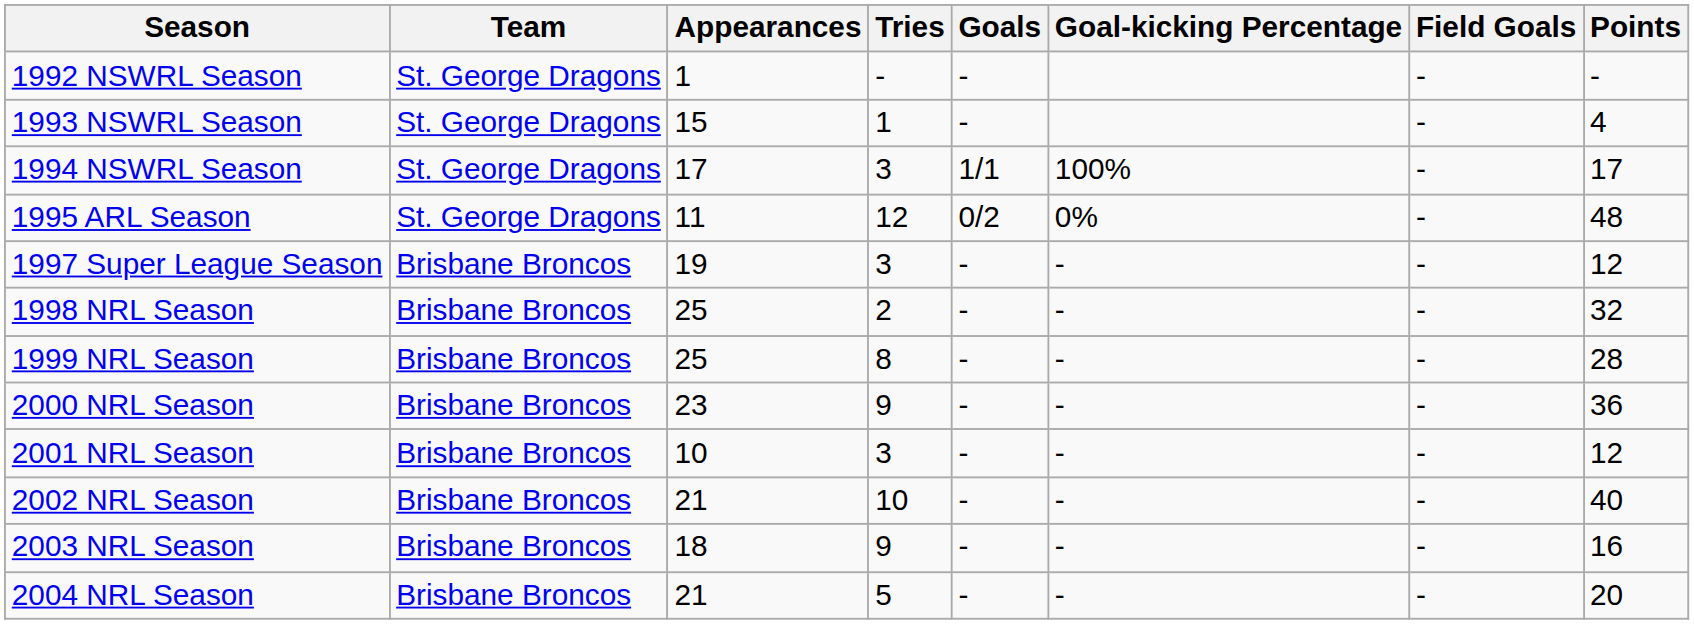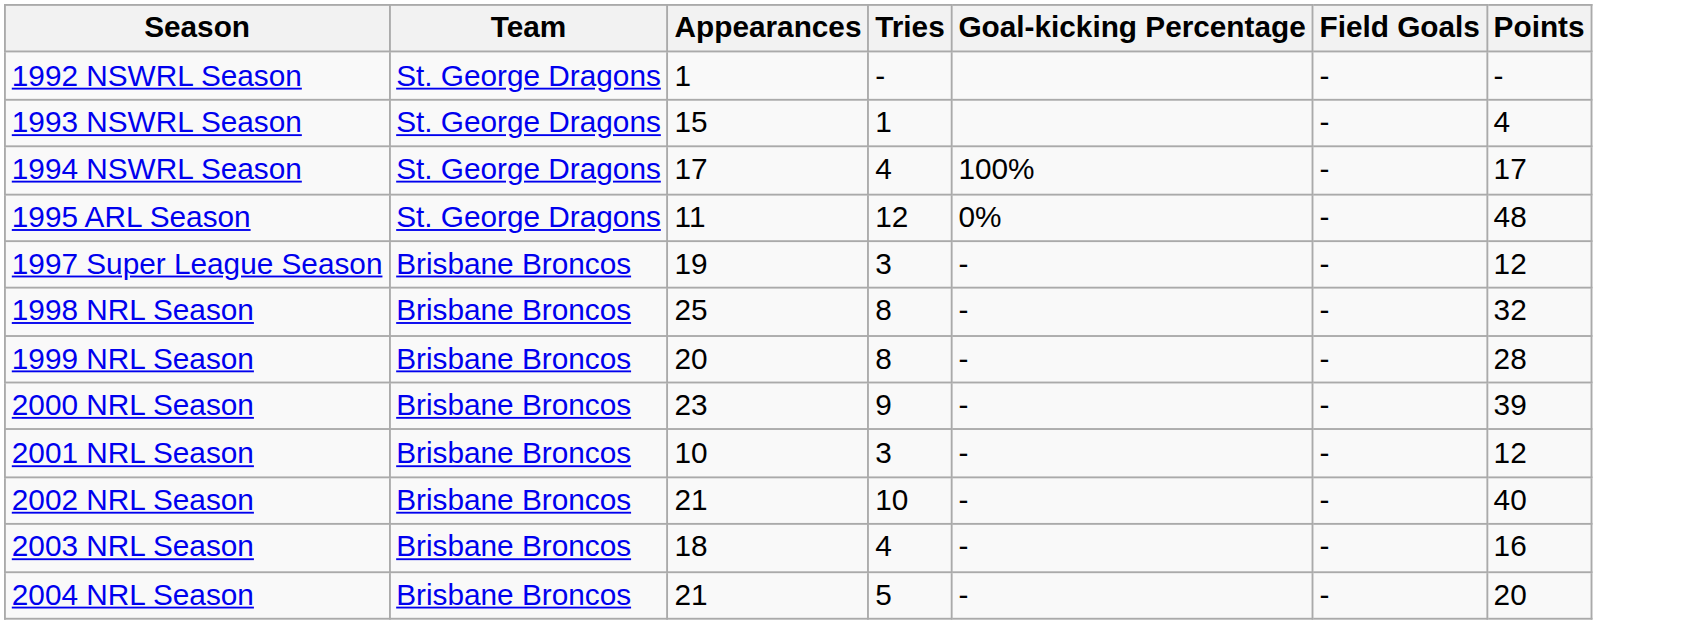- column: Goals | - | - | 1/1 | 0/2 | - | - | - | - | - | - | - | -
1994 NSWRL Season | Tries: 3 -> 4
1998 NRL Season | Tries: 2 -> 8
1999 NRL Season | Appearances: 25 -> 20
2000 NRL Season | Points: 36 -> 39
2003 NRL Season | Tries: 9 -> 4
